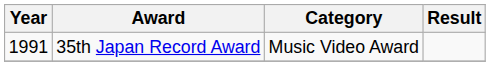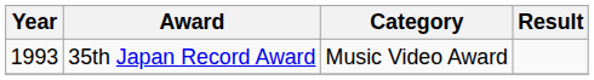35th Japan Record Award | Year: 1991 -> 1993
